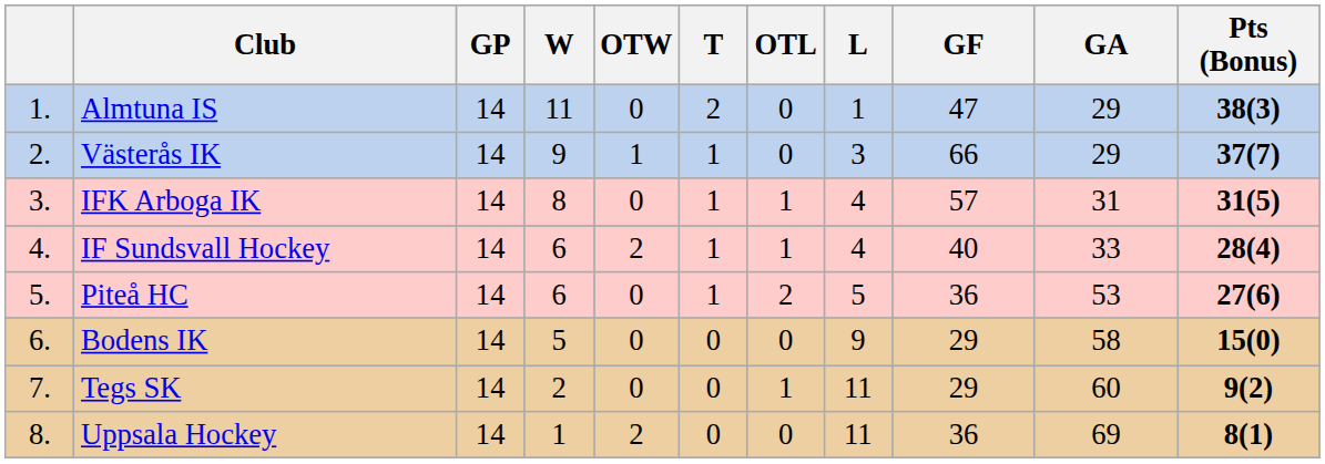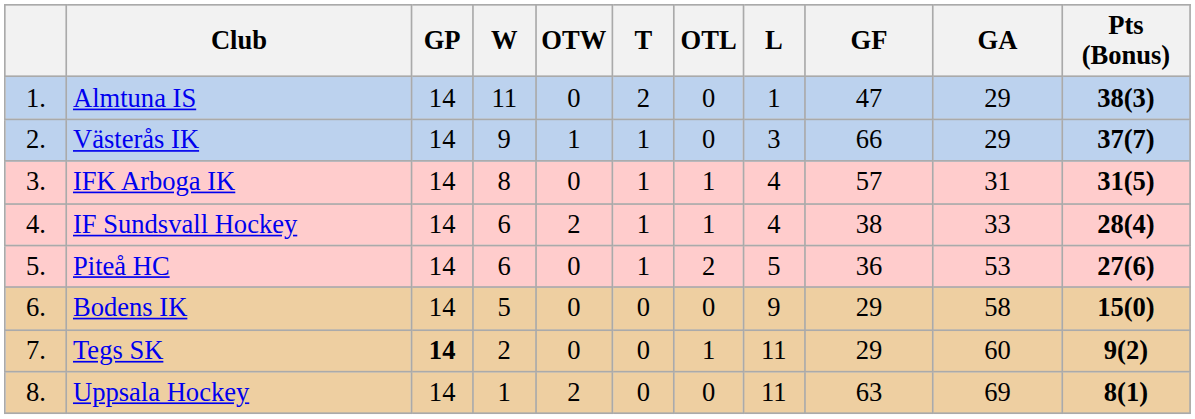IF Sundsvall Hockey | GF: 40 -> 38
Tegs SK | GP: normal -> bold
Uppsala Hockey | GF: 36 -> 63
